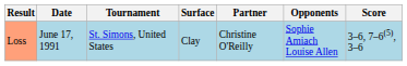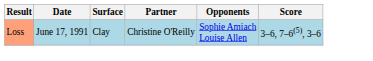- column: Tournament | St. Simons, United States
